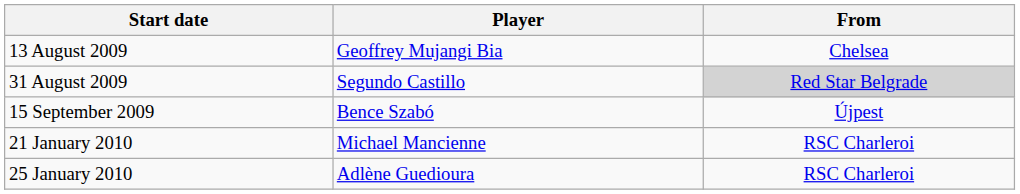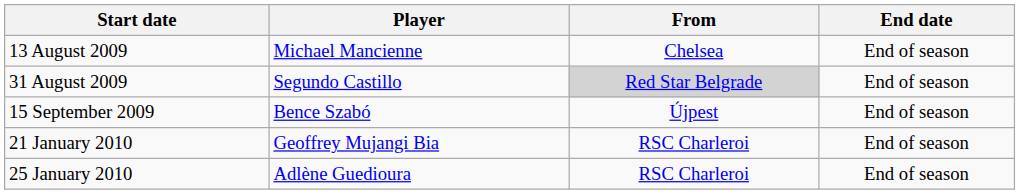+ column: End date | End of season | End of season | End of season | End of season | End of season
13 August 2009 | Player: Geoffrey Mujangi Bia -> Michael Mancienne
21 January 2010 | Player: Michael Mancienne -> Geoffrey Mujangi Bia
